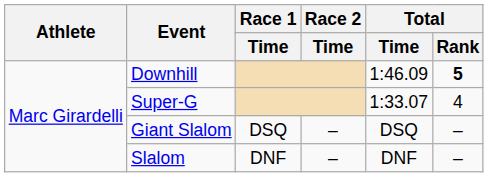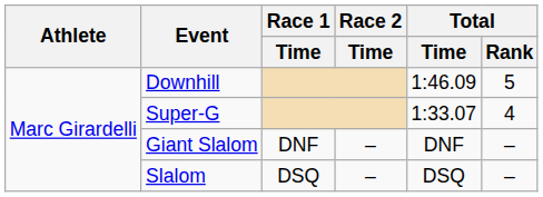Downhill | Total / Rank: bold -> normal
Giant Slalom | Race 1 / Time: DSQ -> DNF
Giant Slalom | Total / Time: DSQ -> DNF
Slalom | Race 1 / Time: DNF -> DSQ
Slalom | Total / Time: DNF -> DSQ
